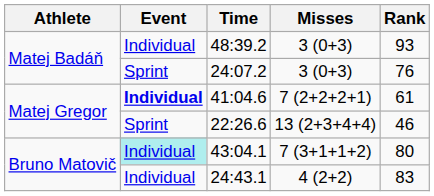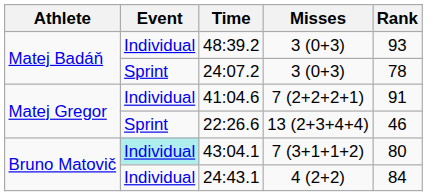24:07.2 | Rank: 76 -> 78
41:04.6 | Event: bold -> normal
41:04.6 | Rank: 61 -> 91
24:43.1 | Rank: 83 -> 84
